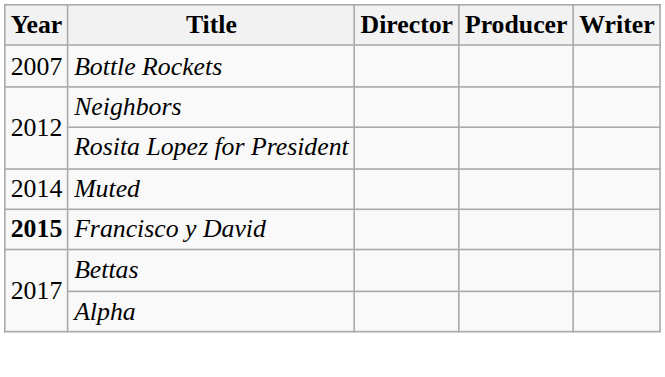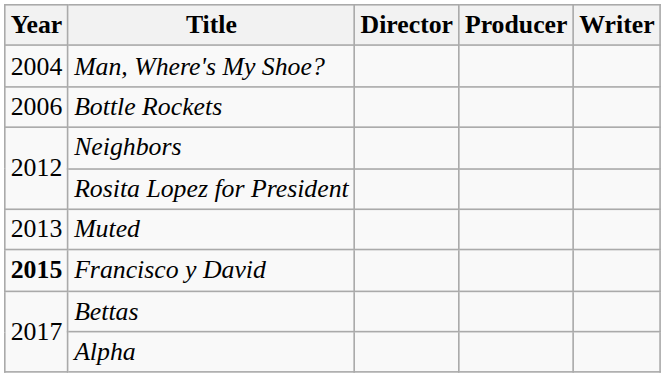+ row: 2004 | Man, Where's My Shoe?
Bottle Rockets | Year: 2007 -> 2006
Muted | Year: 2014 -> 2013
